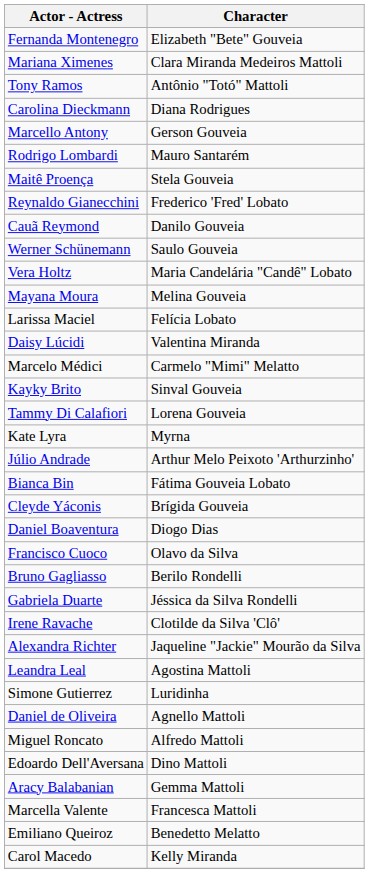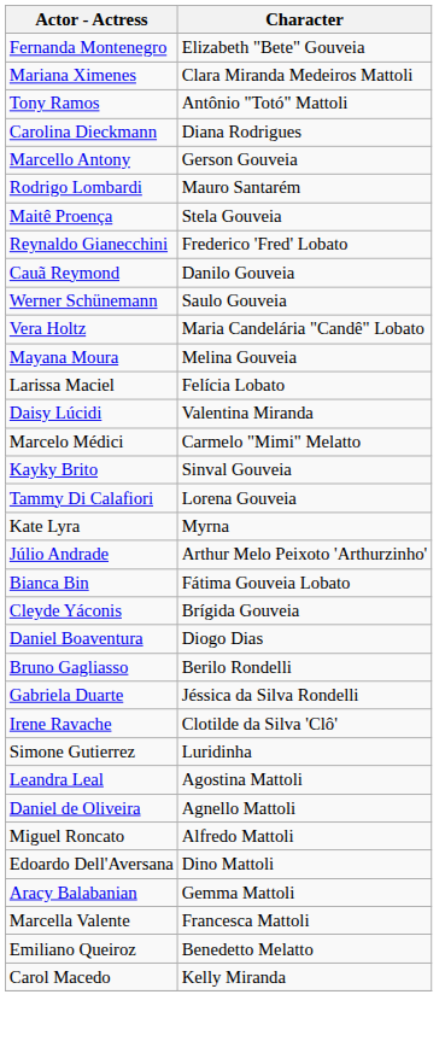- row: Francisco Cuoco | Olavo da Silva
- row: Alexandra Richter | Jaqueline "Jackie" Mourão da Silva
rows swapped: Simone Gutierrez <-> Leandra Leal
